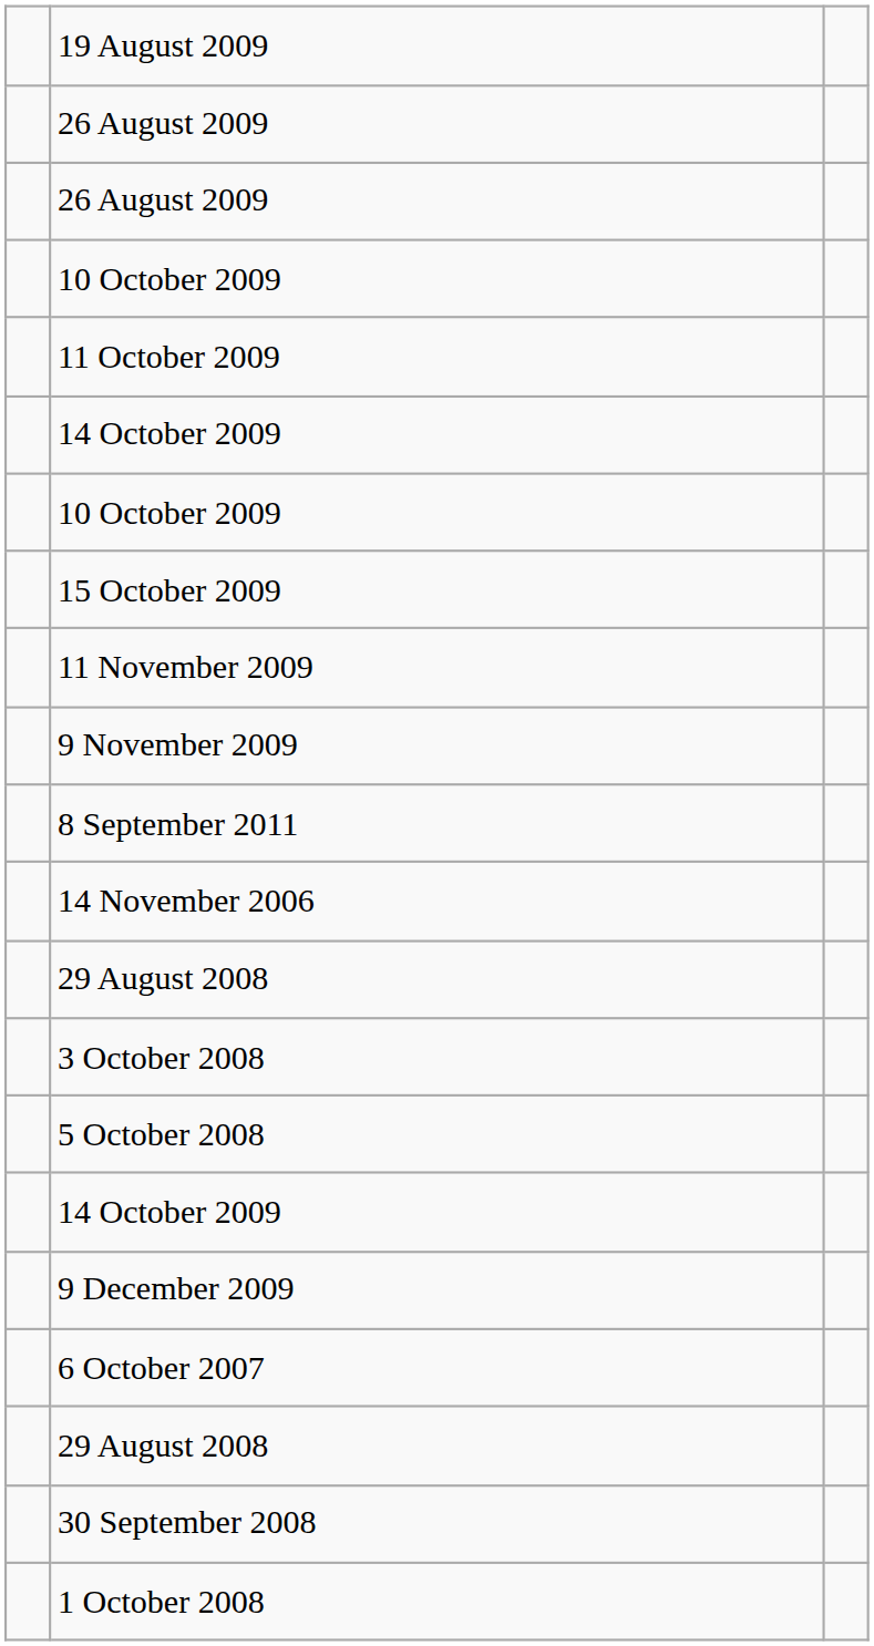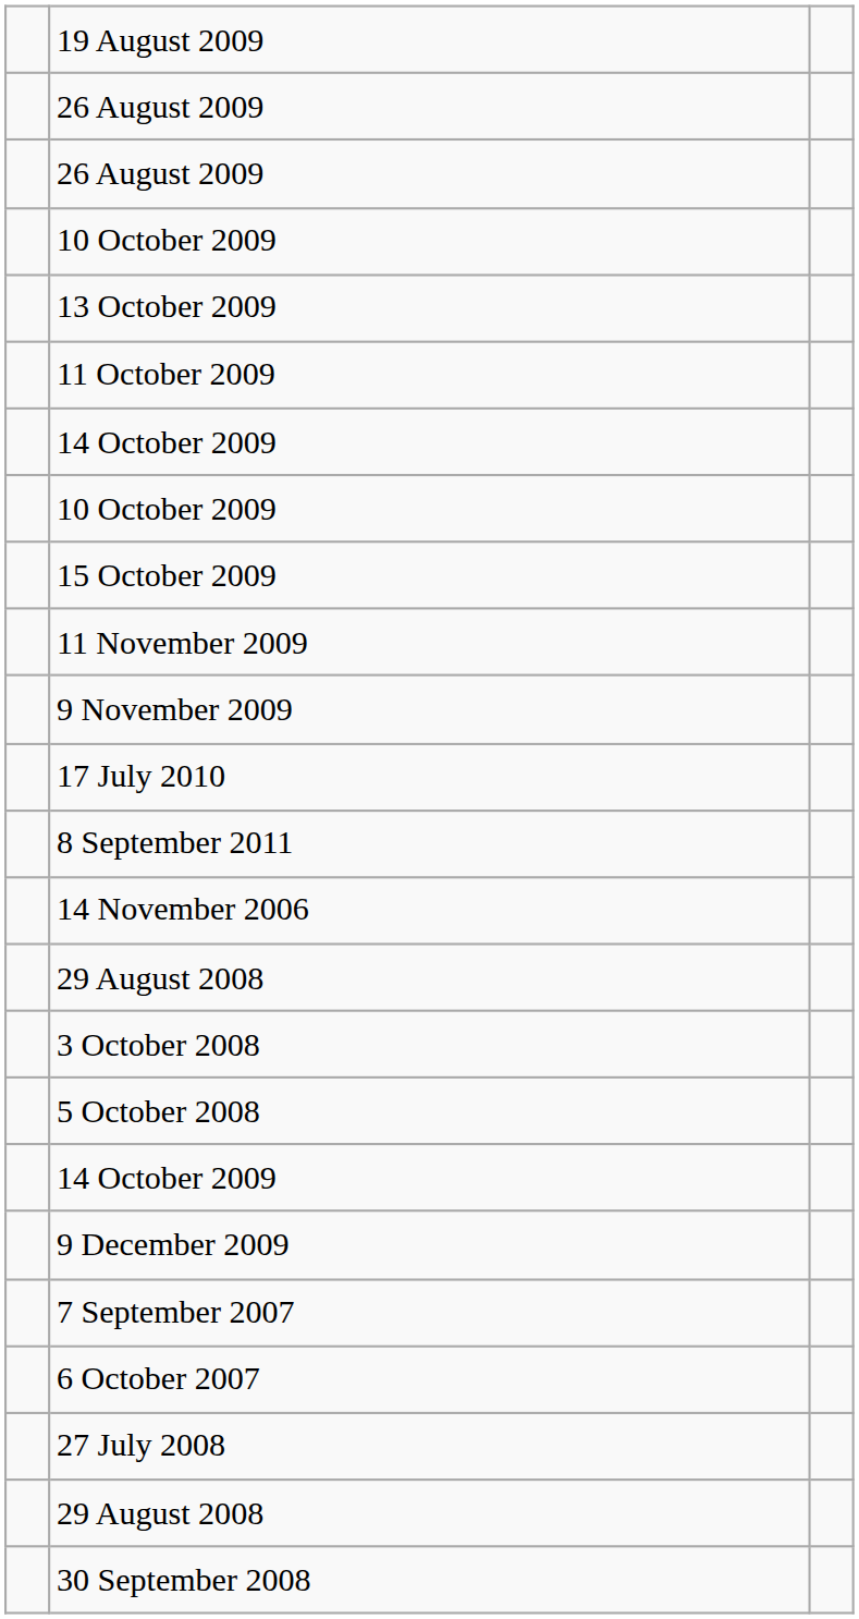+ row: 13 October 2009
+ row: 17 July 2010
+ row: 7 September 2007
+ row: 27 July 2008
- row: 1 October 2008
